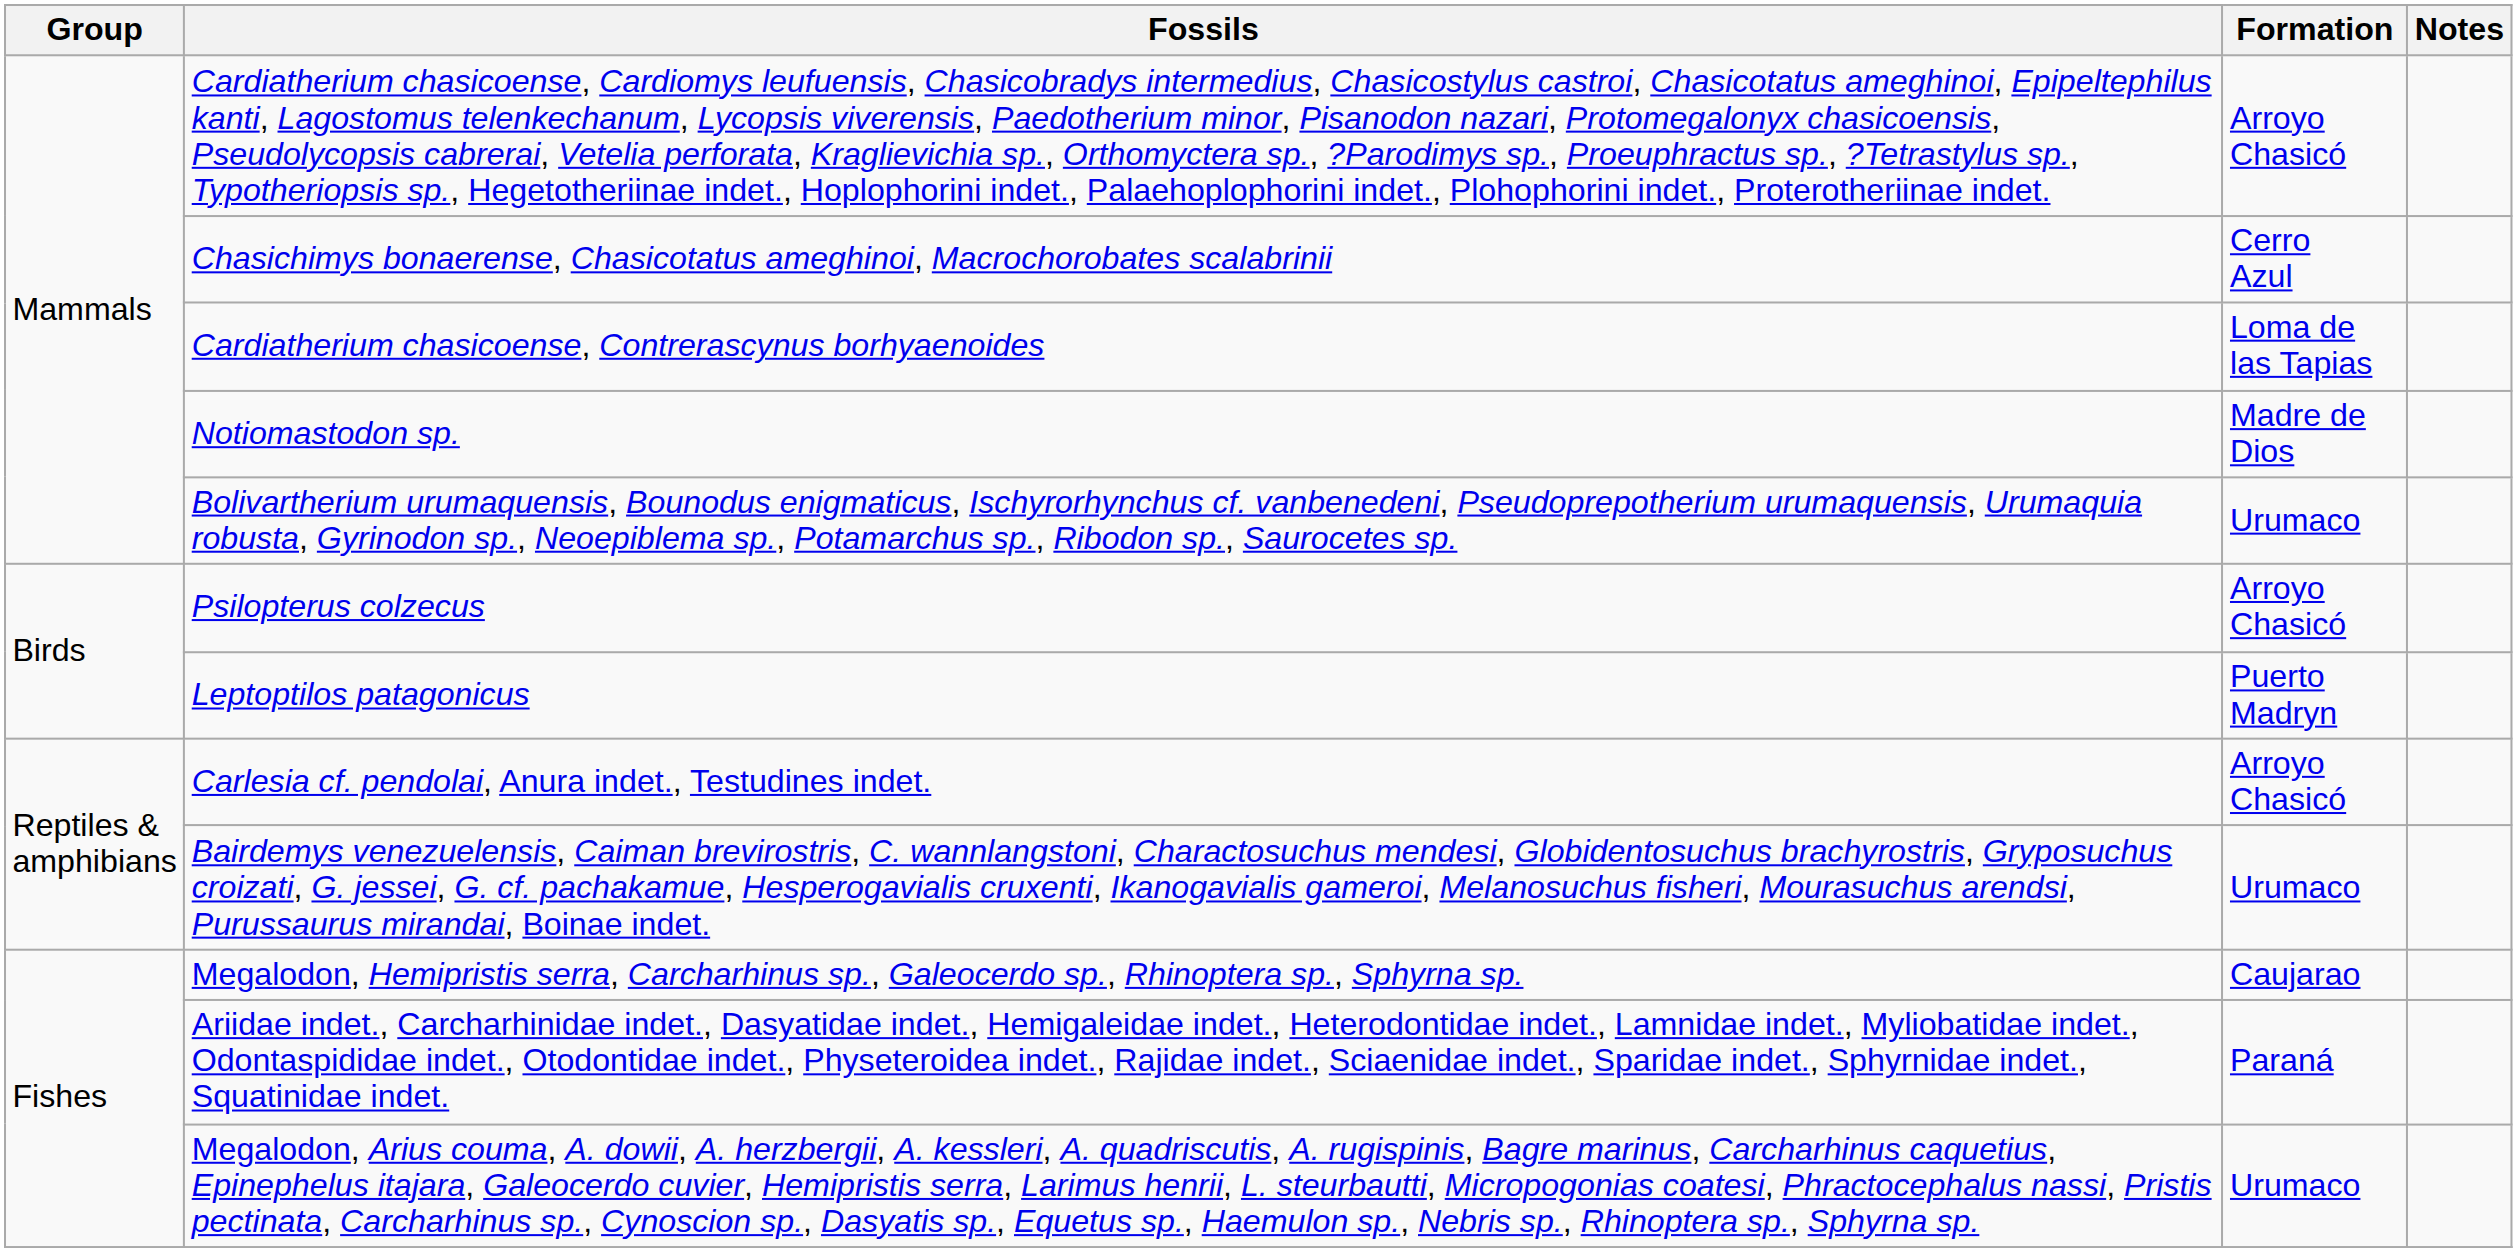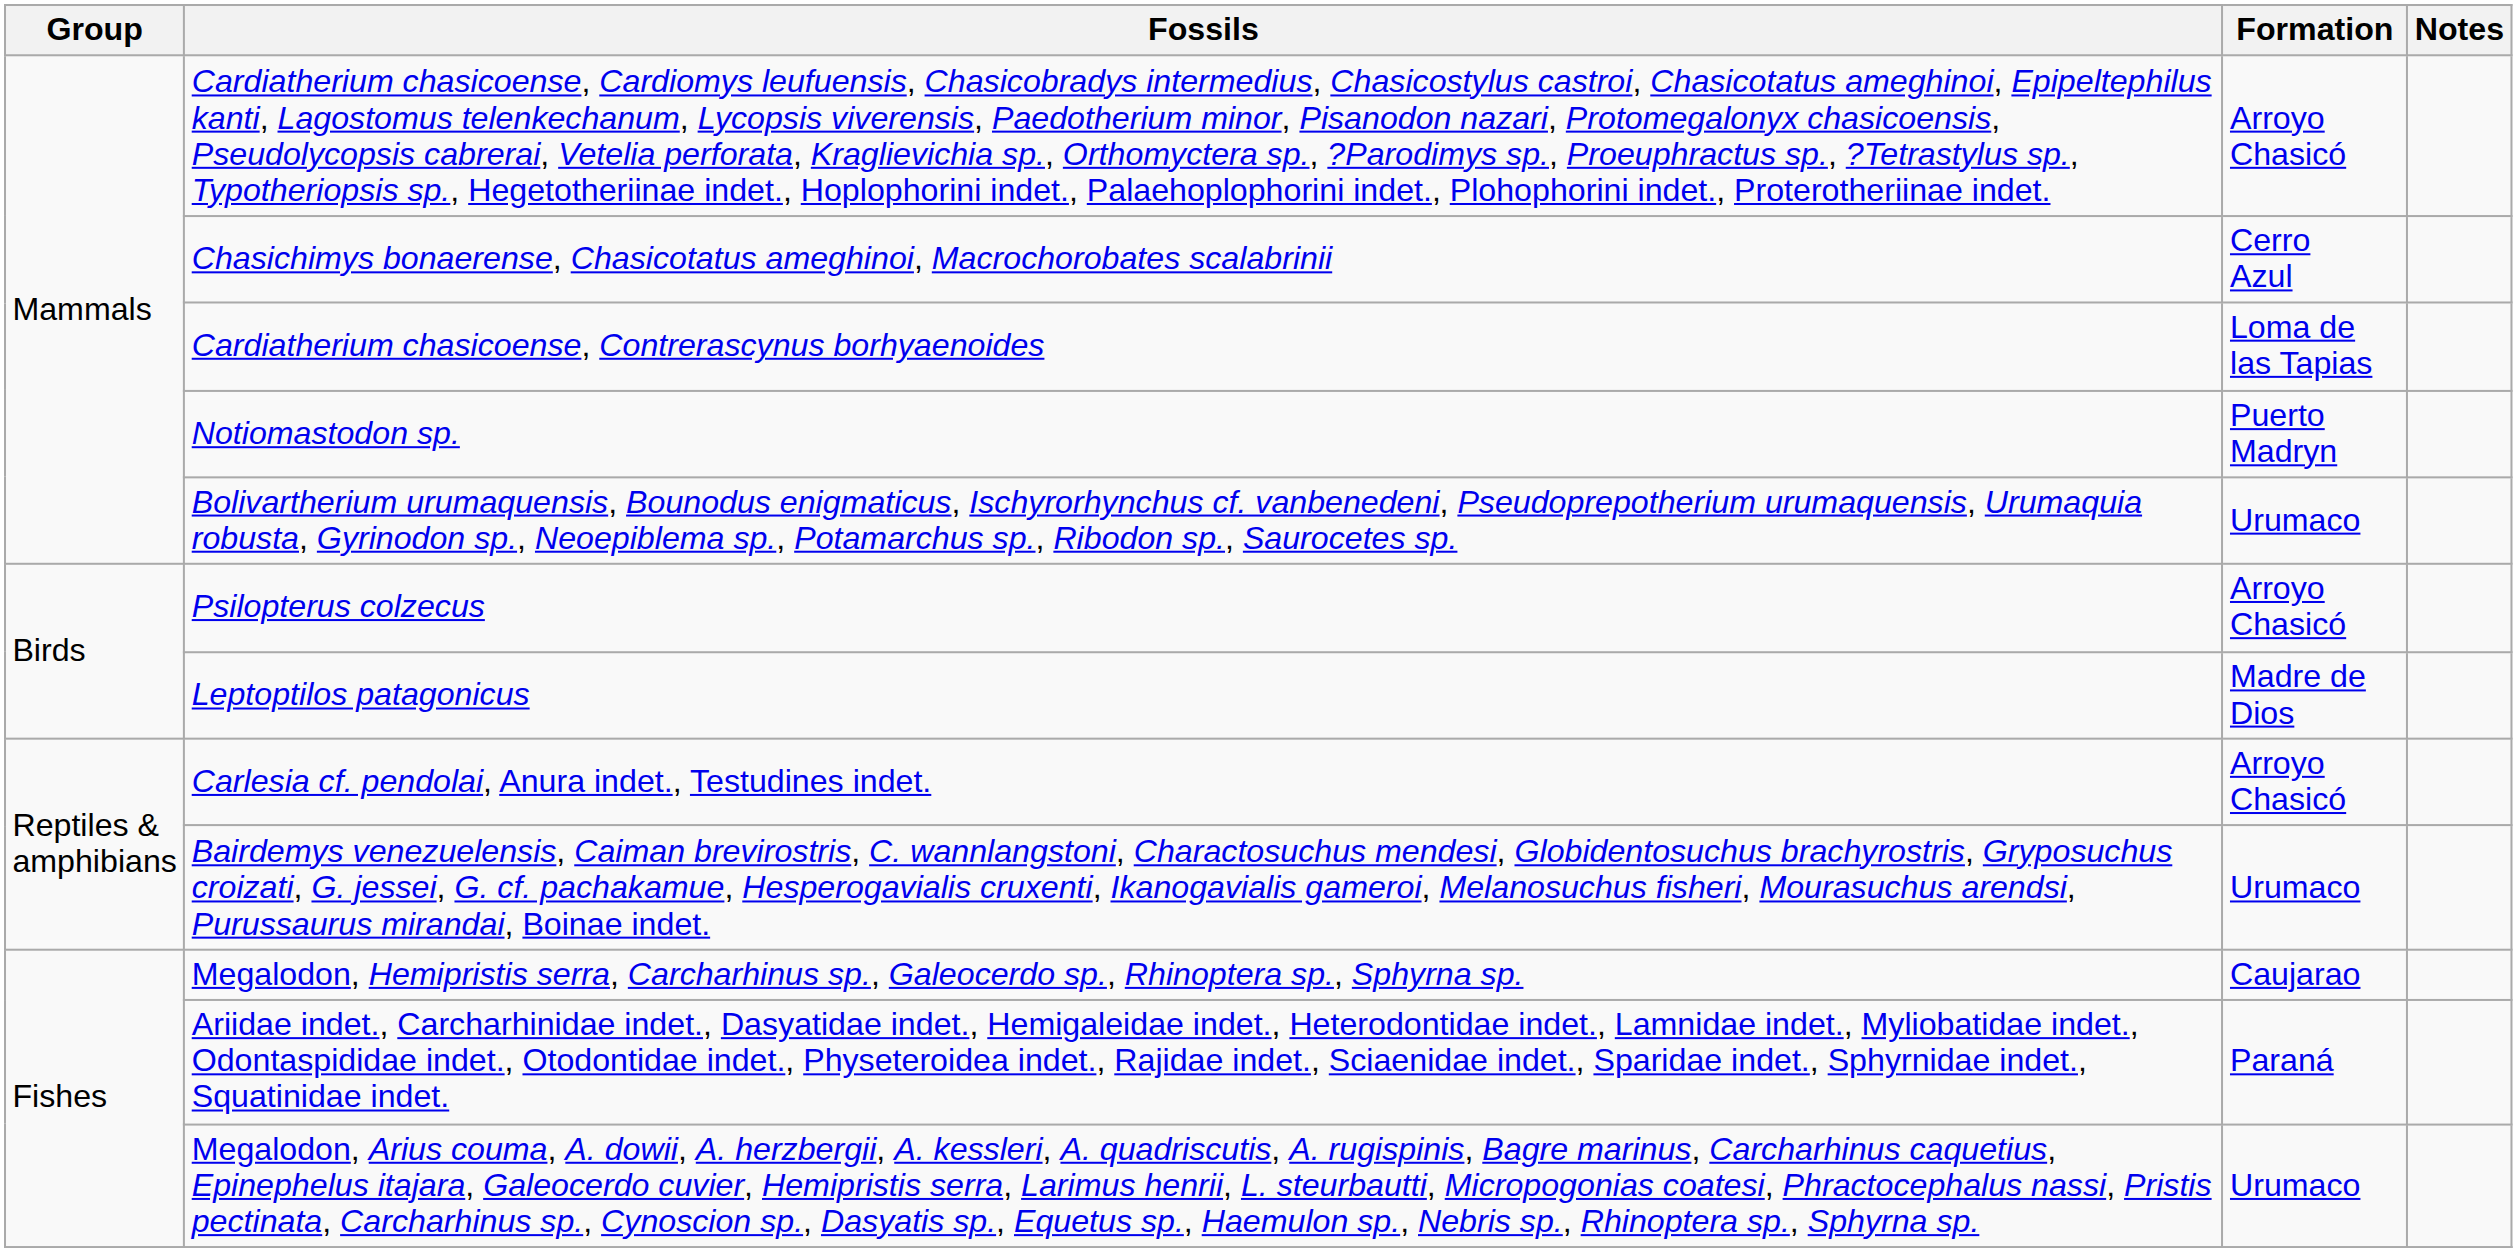Notiomastodon sp. | Formation: Madre de Dios -> Puerto Madryn
Leptoptilos patagonicus | Formation: Puerto Madryn -> Madre de Dios
